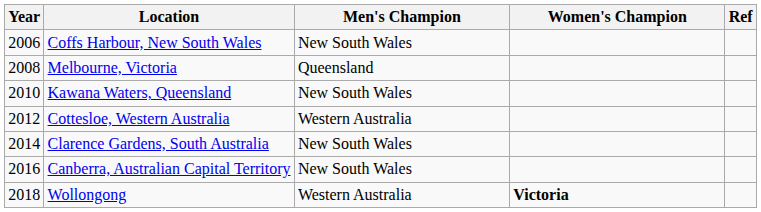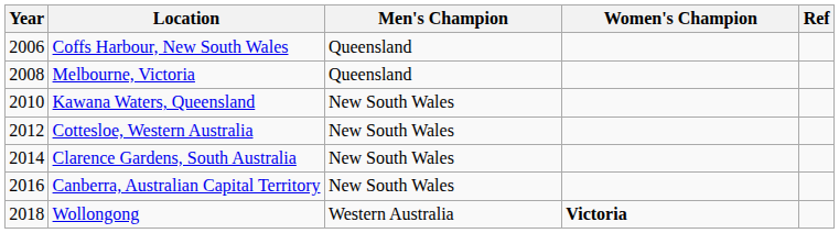Coffs Harbour, New South Wales | Men's Champion: New South Wales -> Queensland
Cottesloe, Western Australia | Men's Champion: Western Australia -> New South Wales
